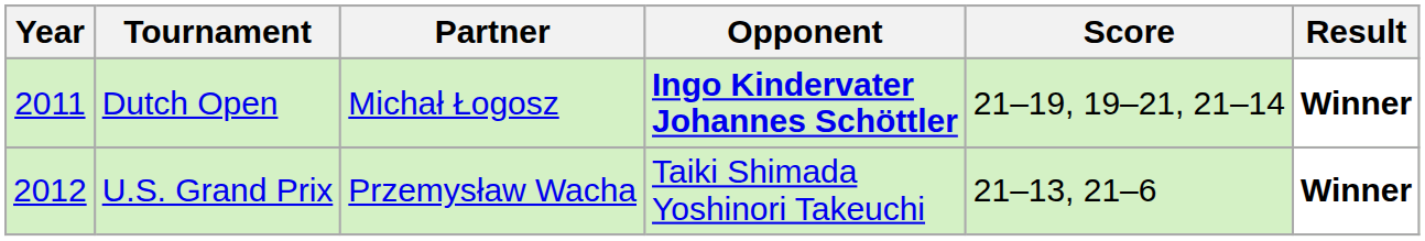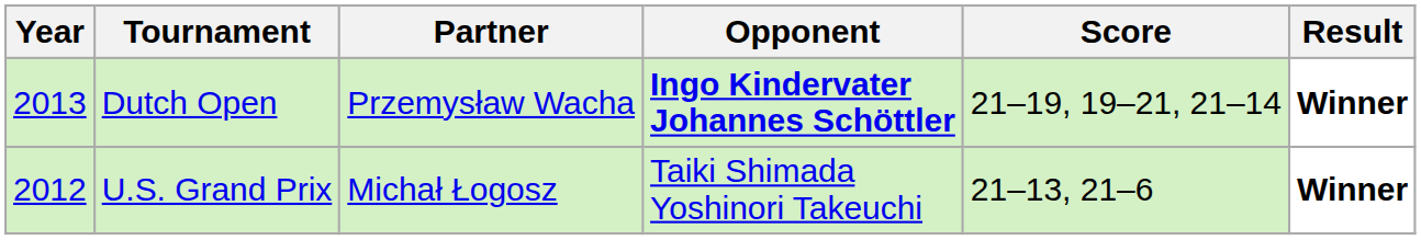Dutch Open | Year: 2011 -> 2013
Dutch Open | Partner: Michał Łogosz -> Przemysław Wacha
U.S. Grand Prix | Partner: Przemysław Wacha -> Michał Łogosz
